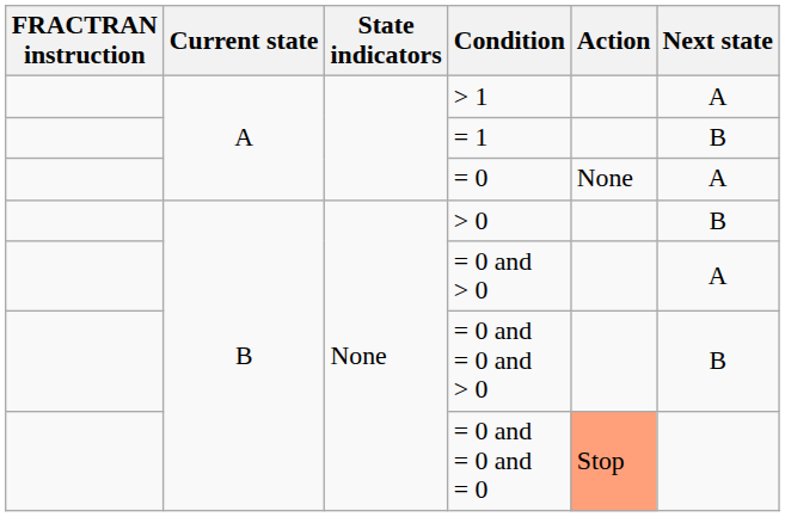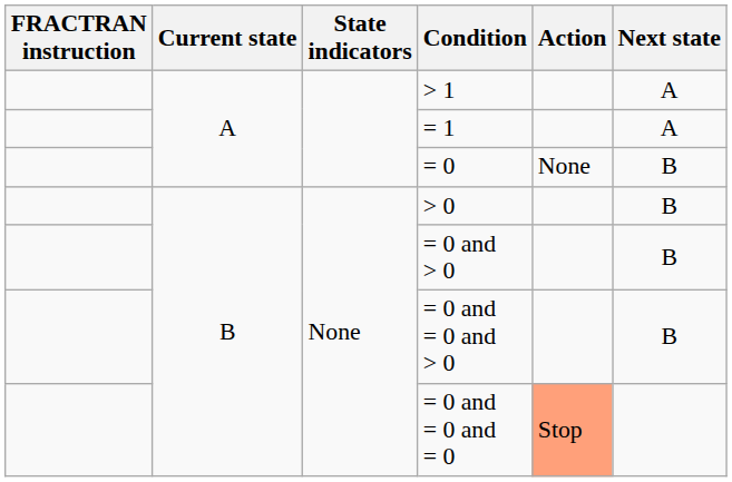= 1 | Next state: B -> A
= 0 | Next state: A -> B
= 0 and > 0 | Next state: A -> B
